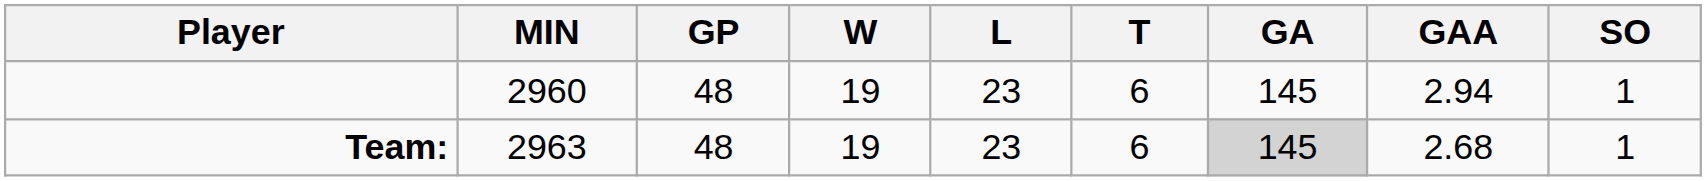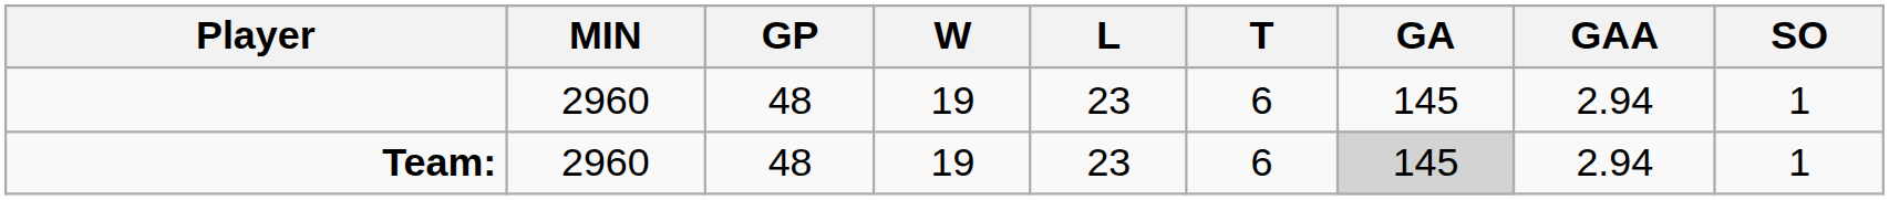Team: | MIN: 2963 -> 2960
Team: | GAA: 2.68 -> 2.94
